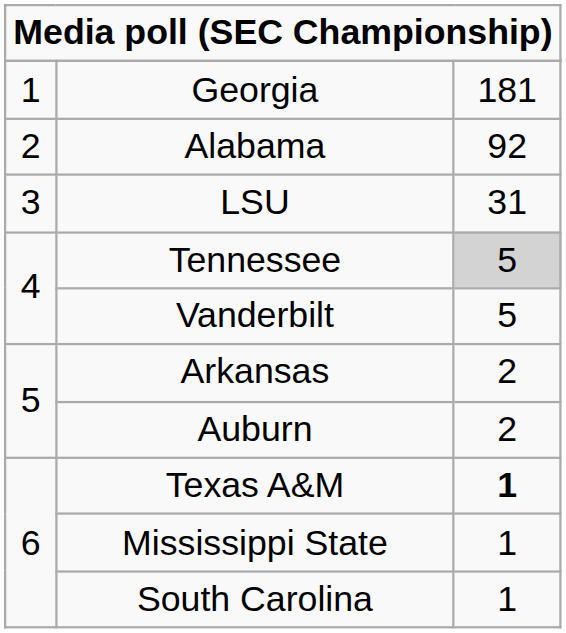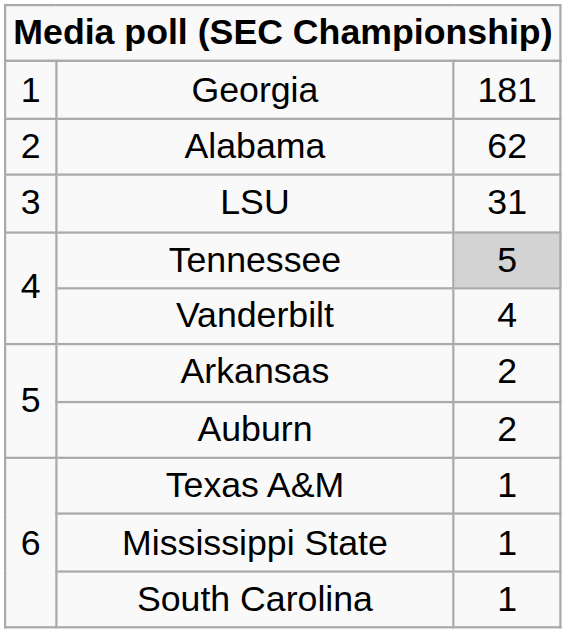Alabama | column 3: 92 -> 62
Vanderbilt | column 3: 5 -> 4
Texas A&M | column 3: bold -> normal
